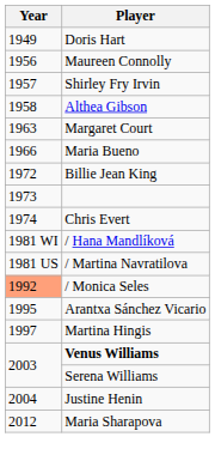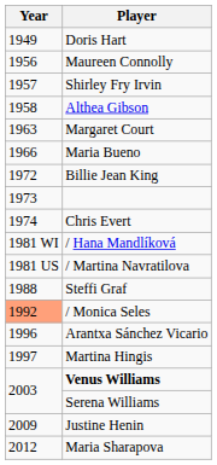+ row: 1988 | Steffi Graf
Arantxa Sánchez Vicario | Year: 1995 -> 1996
Justine Henin | Year: 2004 -> 2009
